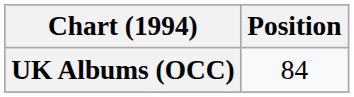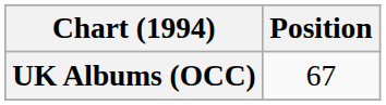UK Albums (OCC) | Position: 84 -> 67
